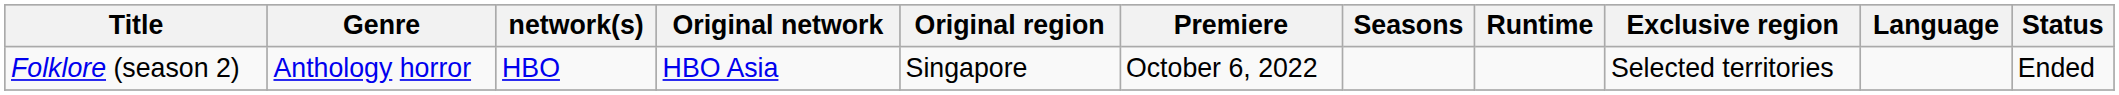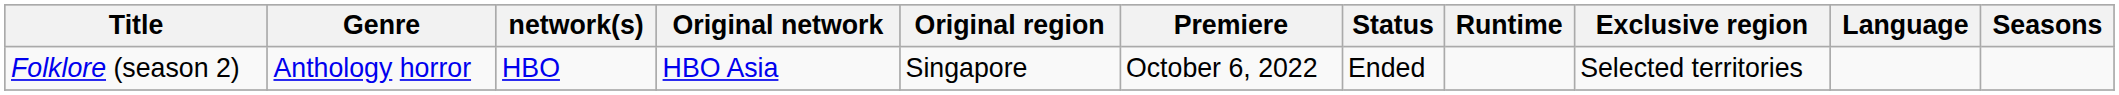columns swapped: Seasons <-> Status
